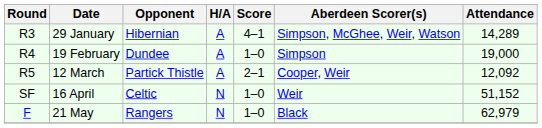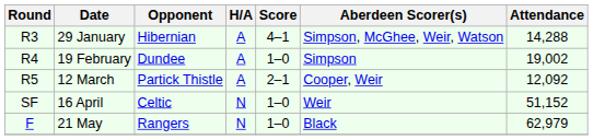29 January | Attendance: 14,289 -> 14,288
19 February | Attendance: 19,000 -> 19,002
